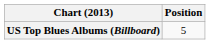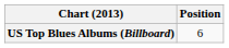US Top Blues Albums (Billboard) | Position: 5 -> 6
